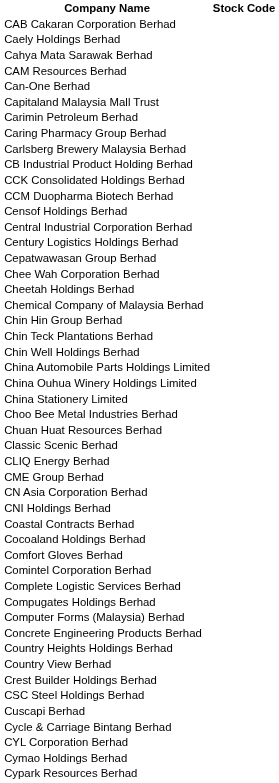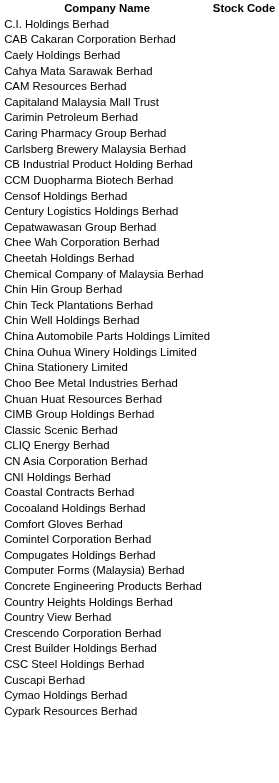+ row: C.I. Holdings Berhad
- row: Can-One Berhad
- row: CCK Consolidated Holdings Berhad
- row: Central Industrial Corporation Berhad
+ row: CIMB Group Holdings Berhad
- row: CME Group Berhad
- row: Complete Logistic Services Berhad
+ row: Crescendo Corporation Berhad
- row: Cycle & Carriage Bintang Berhad
- row: CYL Corporation Berhad
